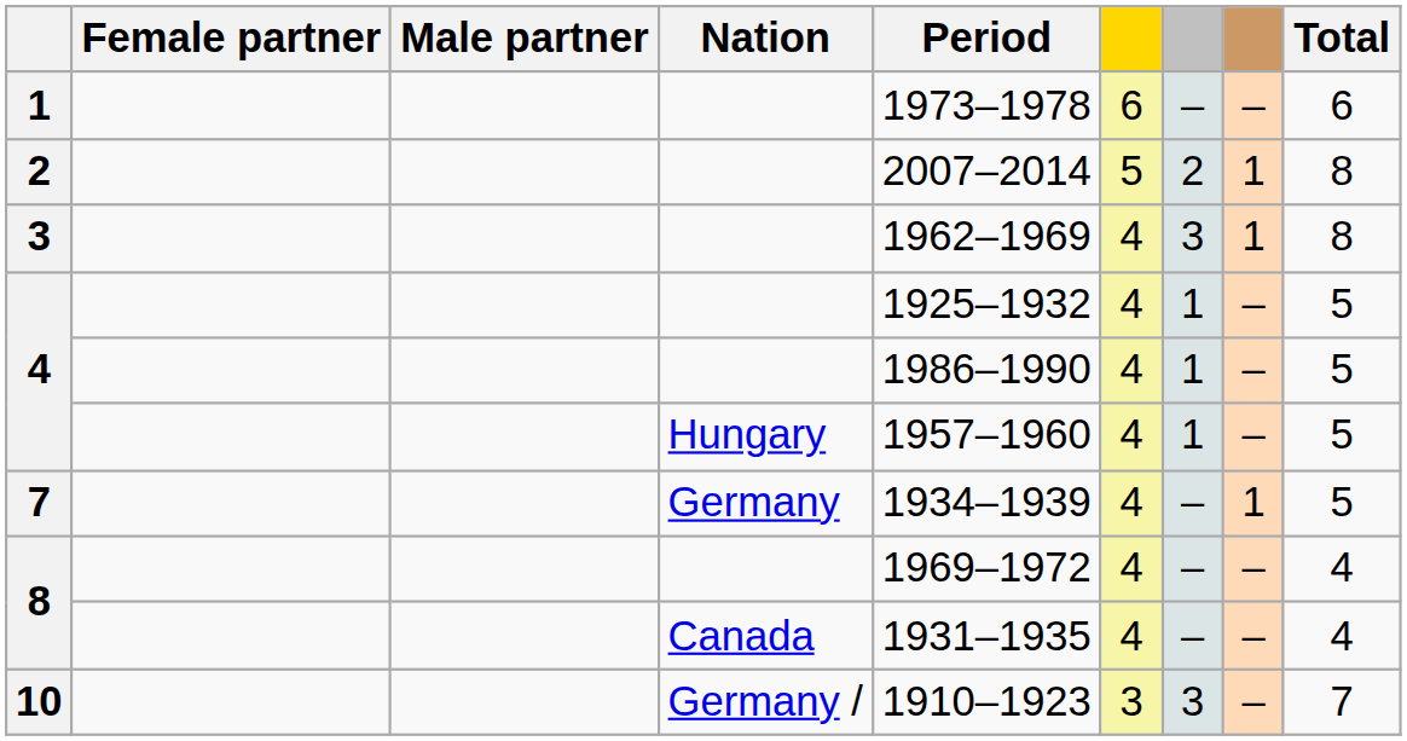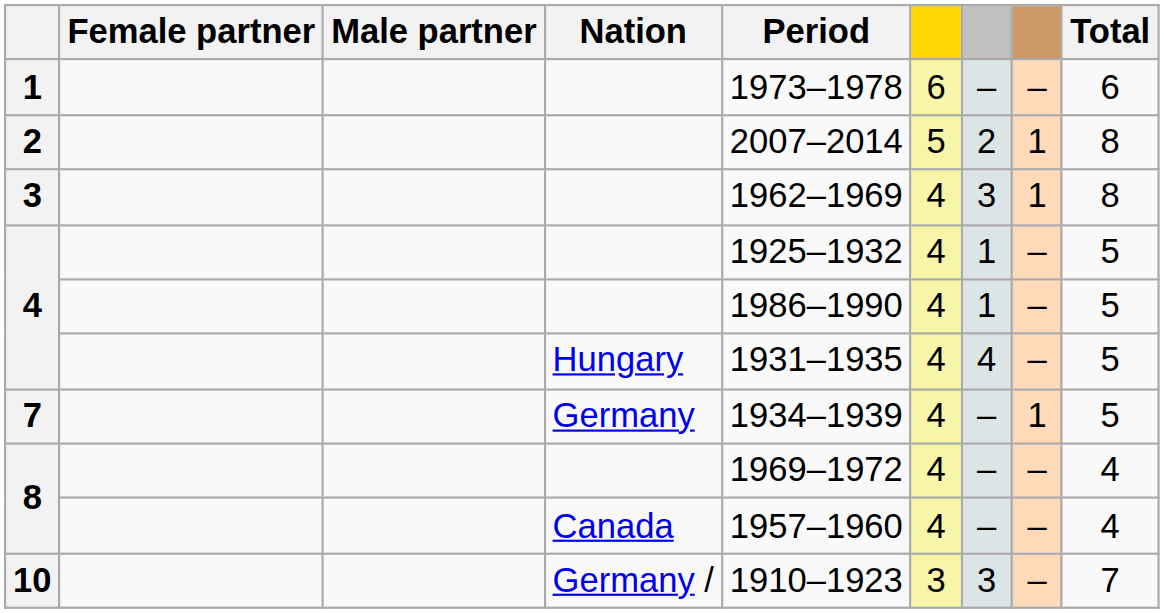4 / Hungary | Period: 1957–1960 -> 1931–1935
4 / Hungary | column 7: 1 -> 4
8 / Canada | Period: 1931–1935 -> 1957–1960
